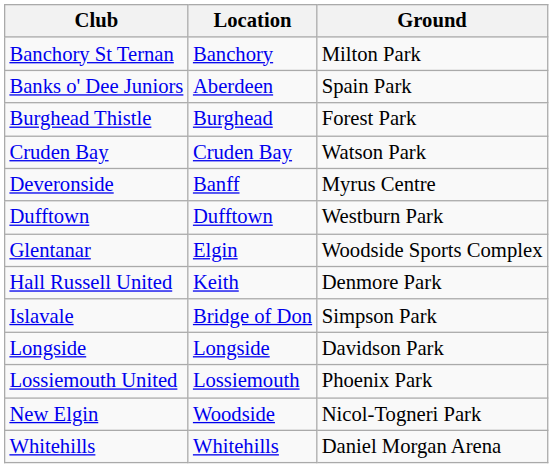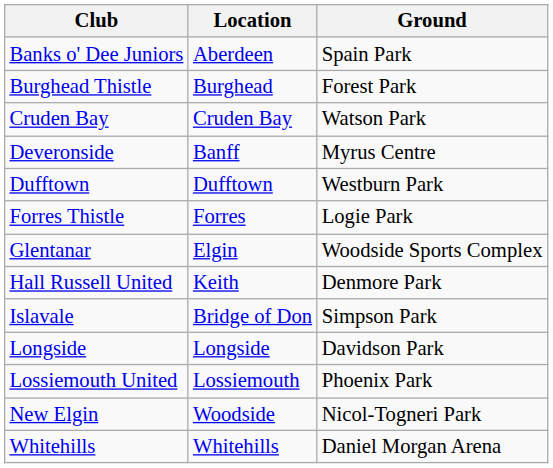- row: Banchory St Ternan | Banchory | Milton Park
+ row: Forres Thistle | Forres | Logie Park
